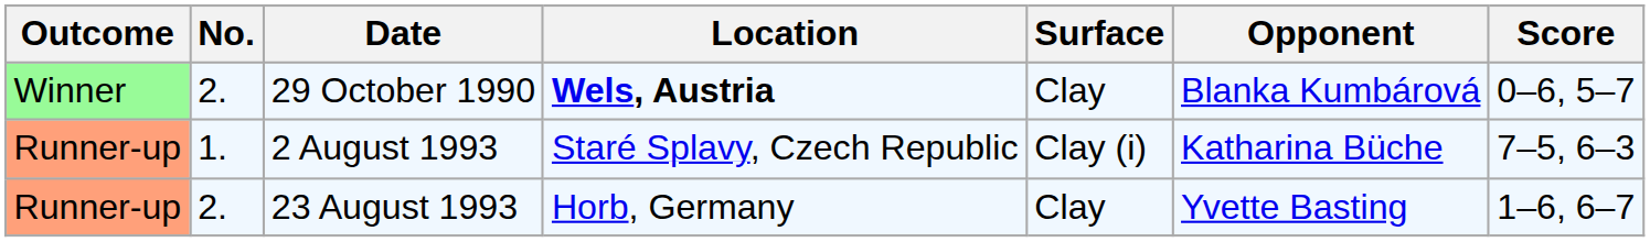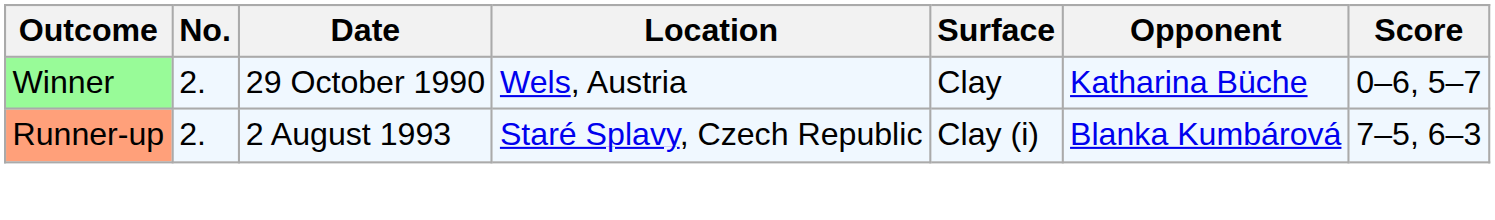29 October 1990 | Location: bold -> normal
29 October 1990 | Opponent: Blanka Kumbárová -> Katharina Büche
2 August 1993 | No.: 1. -> 2.
2 August 1993 | Opponent: Katharina Büche -> Blanka Kumbárová
- row: Runner-up | 2. | 23 August 1993 | Horb, Germany | Clay | Yvette Basting | 1–6, 6–7
